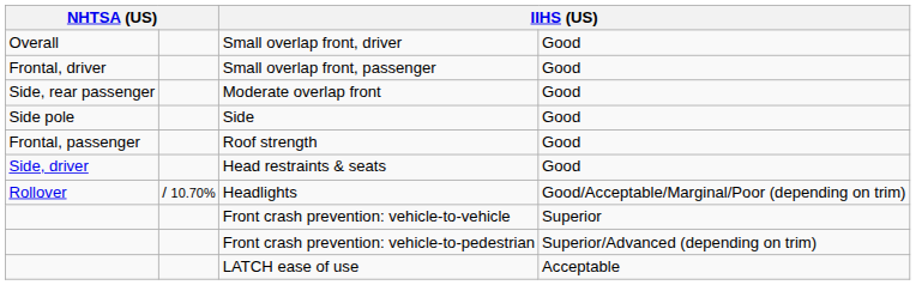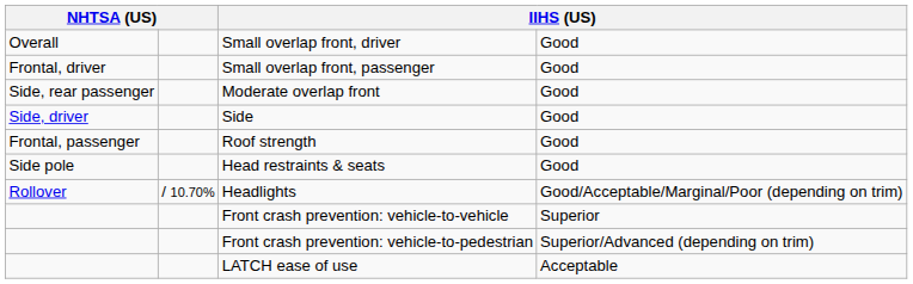Side | column 1: Side pole -> Side, driver
Head restraints & seats | column 1: Side, driver -> Side pole
